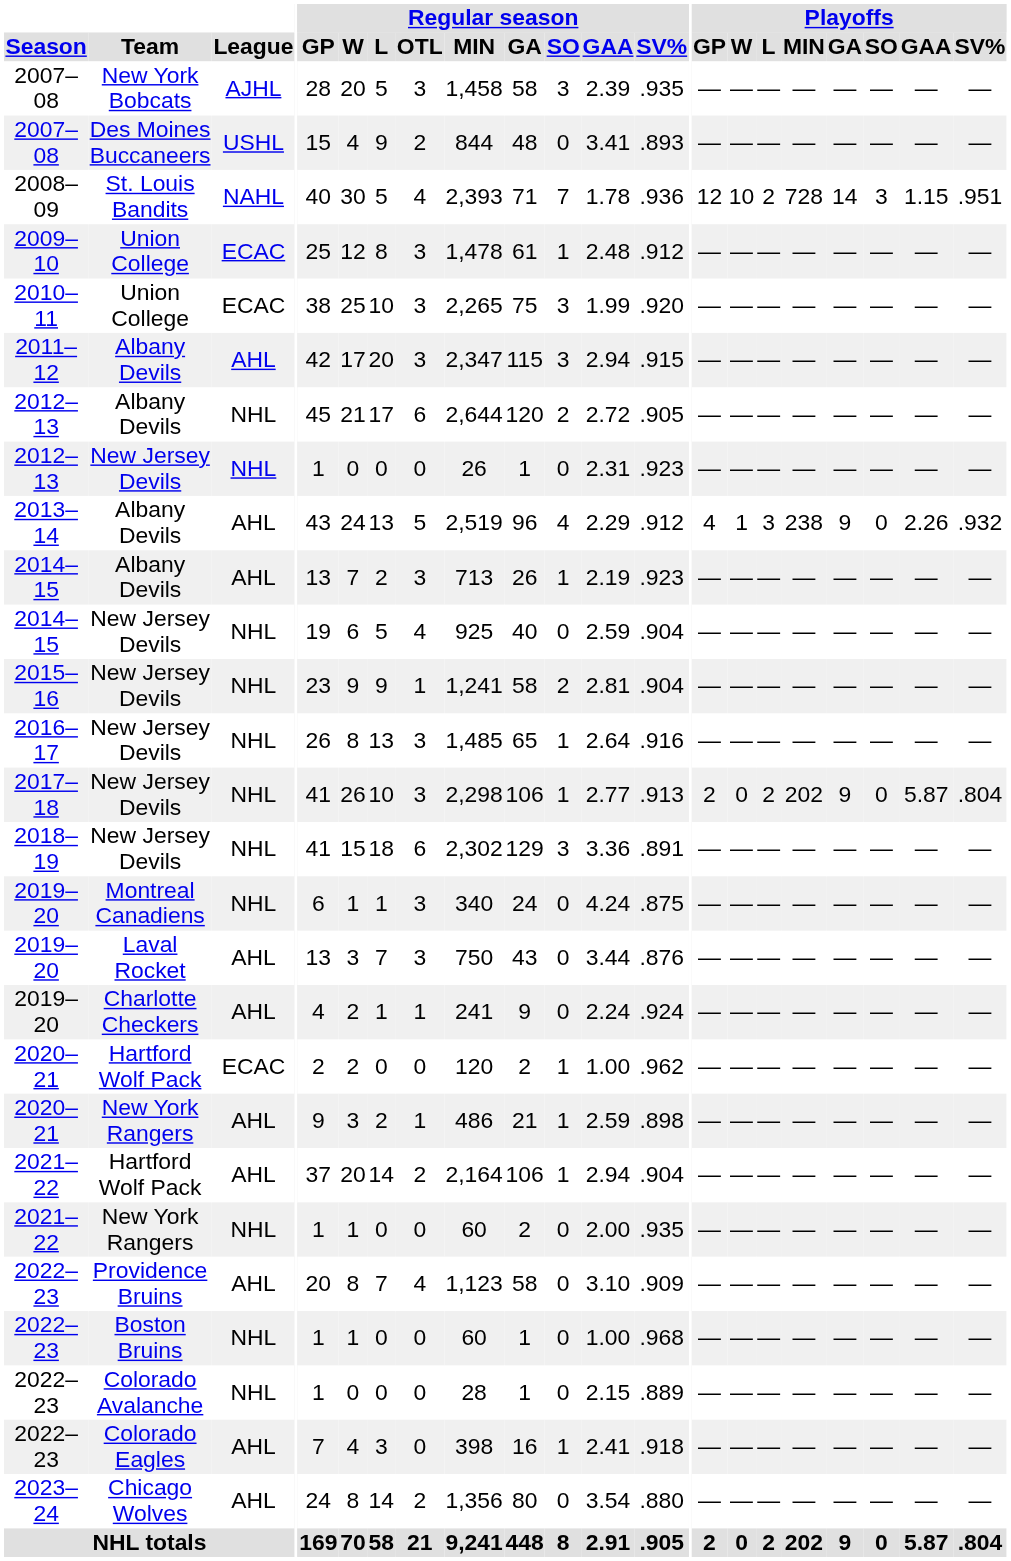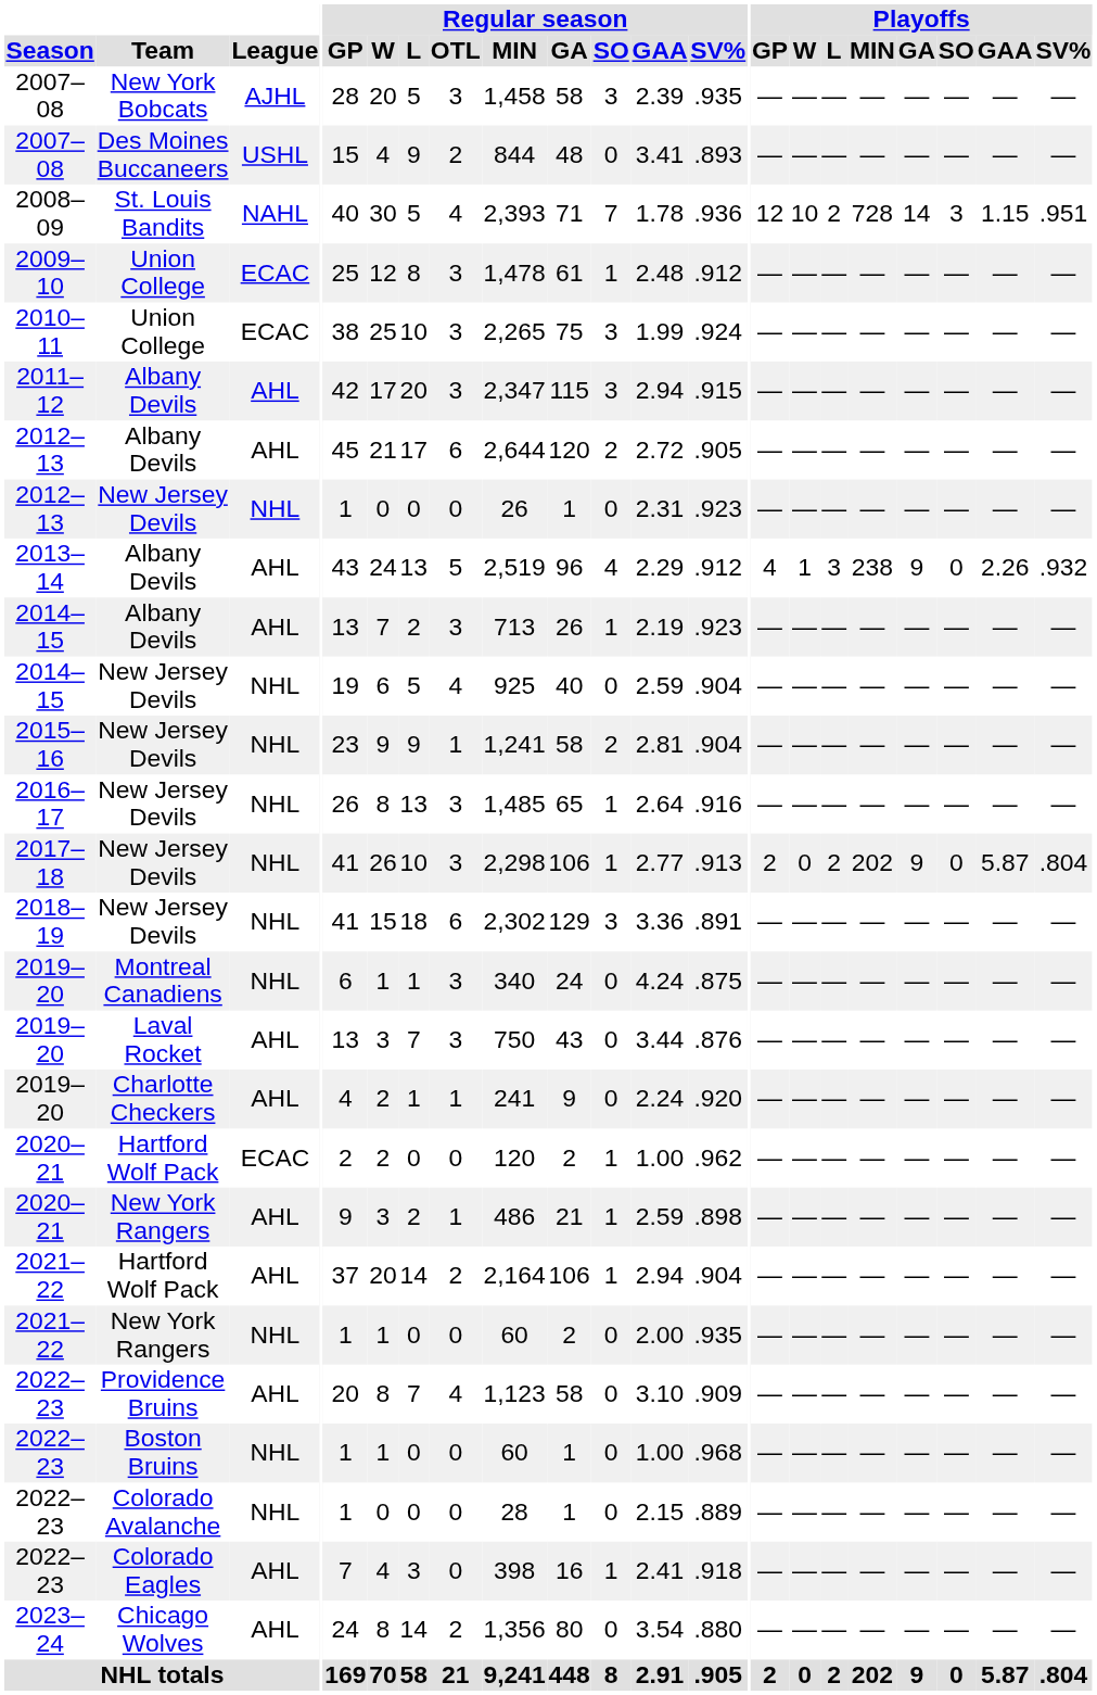2010–11 | Regular season / SV%: .920 -> .924
2012–13 / Albany Devils | League: NHL -> AHL
2019–20 / Charlotte Checkers | Regular season / SV%: .924 -> .920
